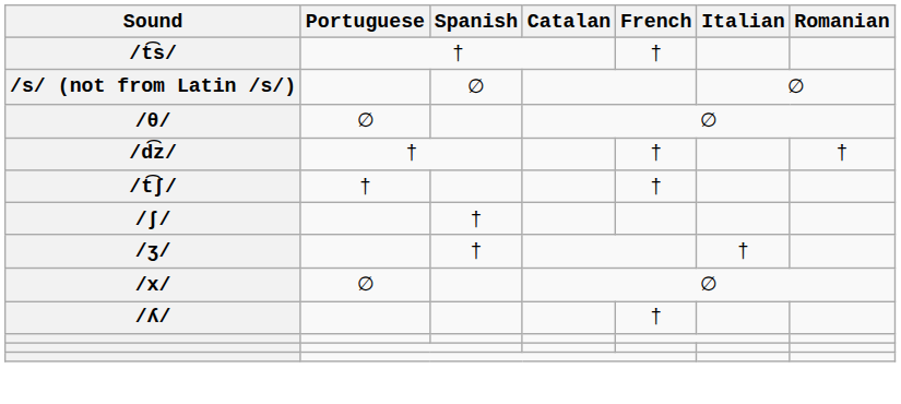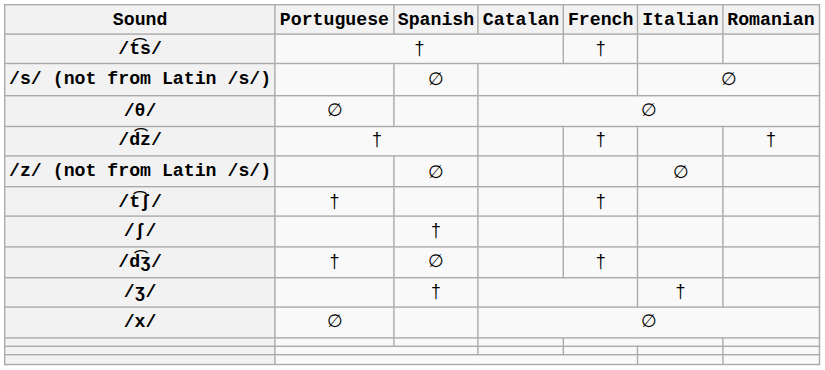+ row: /z/ (not from Latin /s/) | ∅ | ∅
+ row: /d͡ʒ/ | † | ∅ | †
- row: /ʎ/ | †
